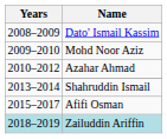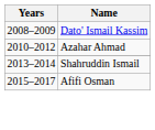- row: 2009–2010 | Mohd Noor Aziz
- row: 2018–2019 | Zailuddin Ariffin
